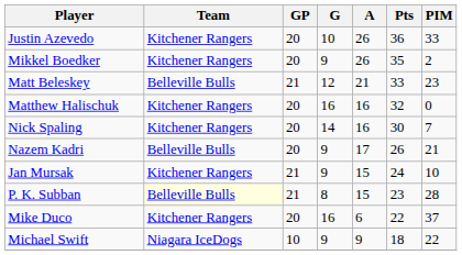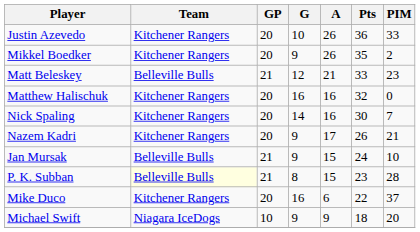Nazem Kadri | Team: Belleville Bulls -> Kitchener Rangers
Jan Mursak | Team: Kitchener Rangers -> Belleville Bulls
Michael Swift | PIM: 22 -> 20
